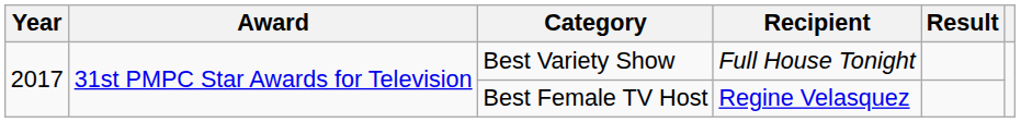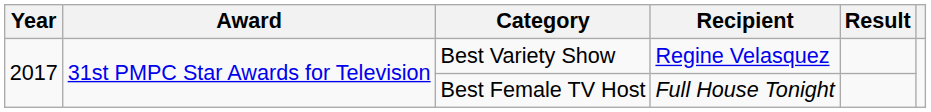Best Variety Show | Recipient: Full House Tonight -> Regine Velasquez
Best Female TV Host | Recipient: Regine Velasquez -> Full House Tonight
